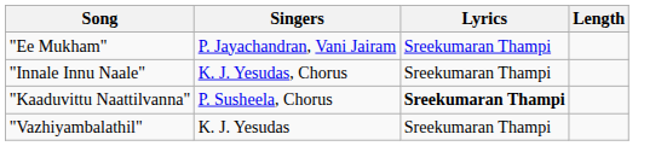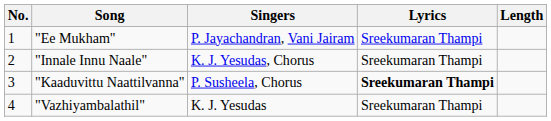+ column: No. | 1 | 2 | 3 | 4
